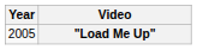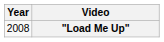"Load Me Up" | Year: 2005 -> 2008
